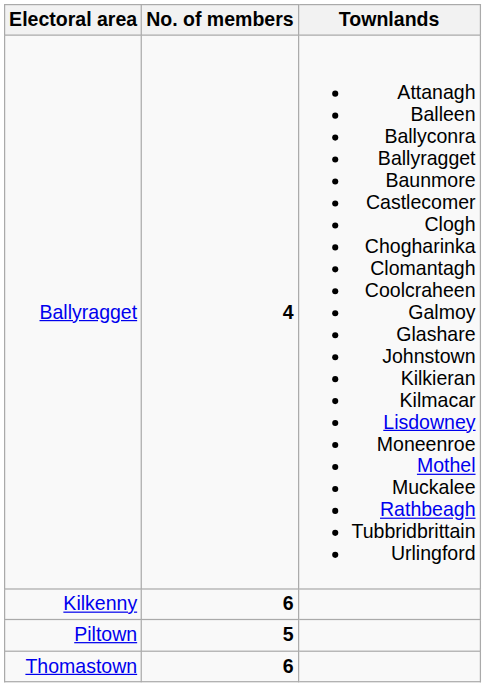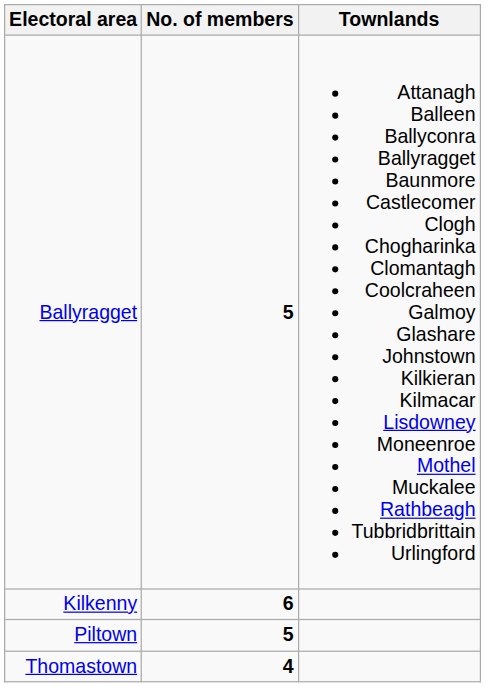Ballyragget | No. of members: 4 -> 5
Thomastown | No. of members: 6 -> 4
